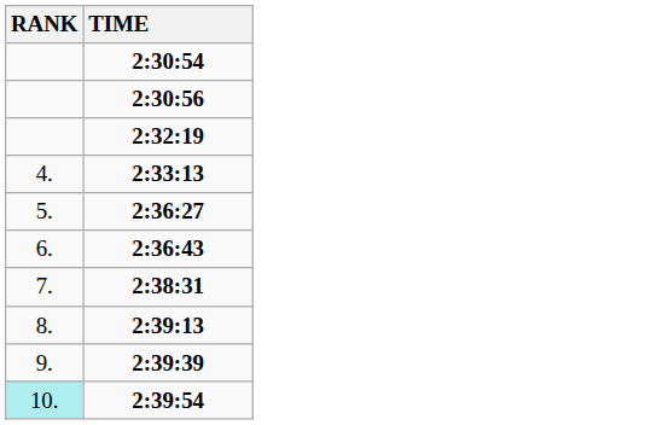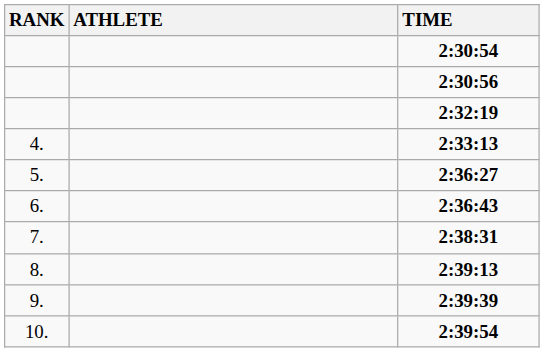+ column: ATHLETE
2:39:54 | RANK: paleturquoise background -> no background
